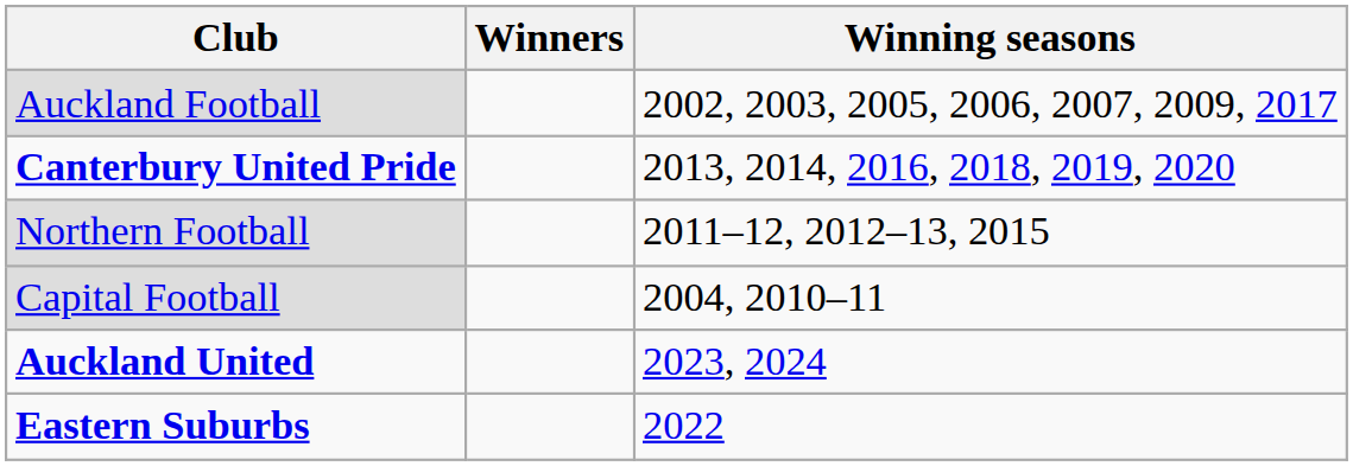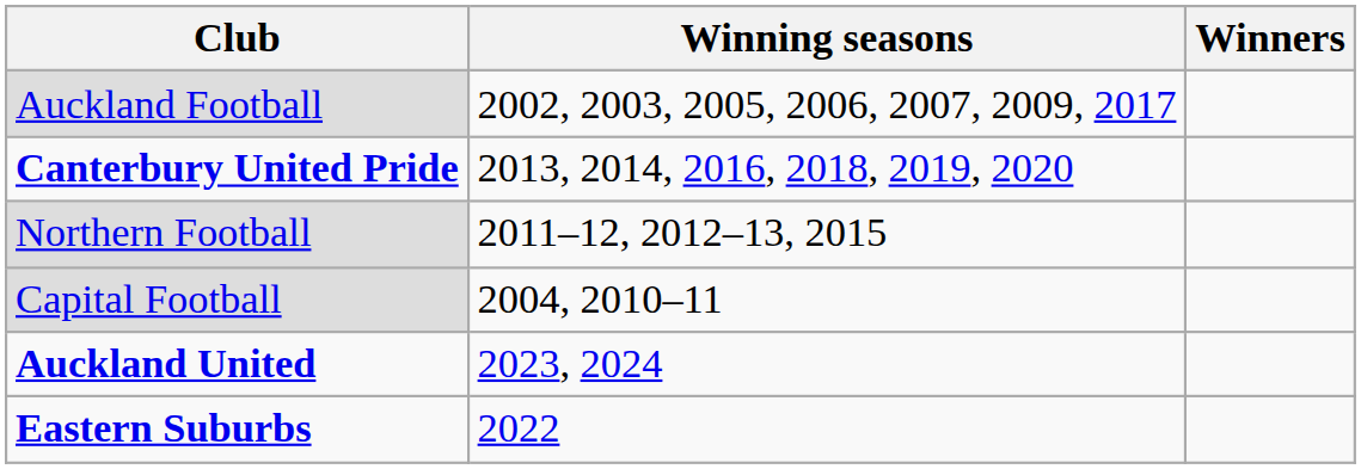columns swapped: Winners <-> Winning seasons
